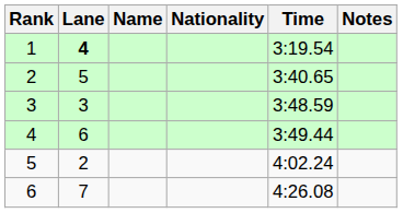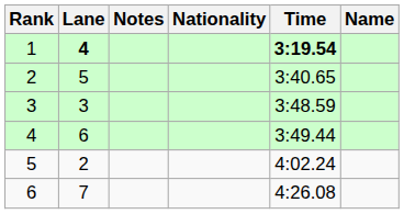columns swapped: Name <-> Notes
1 | Time: normal -> bold
